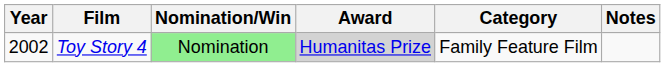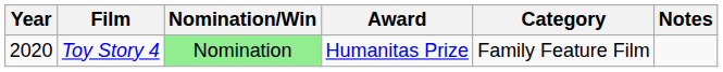Toy Story 4 | Year: 2002 -> 2020
Toy Story 4 | Award: lightgrey background -> no background
